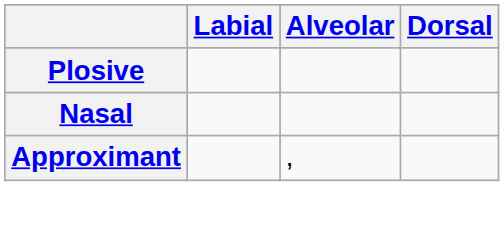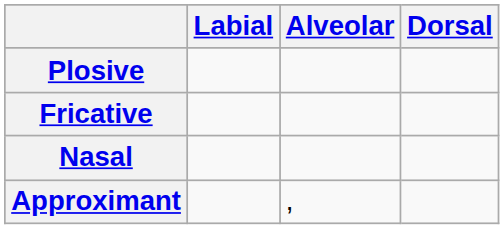+ row: Fricative
